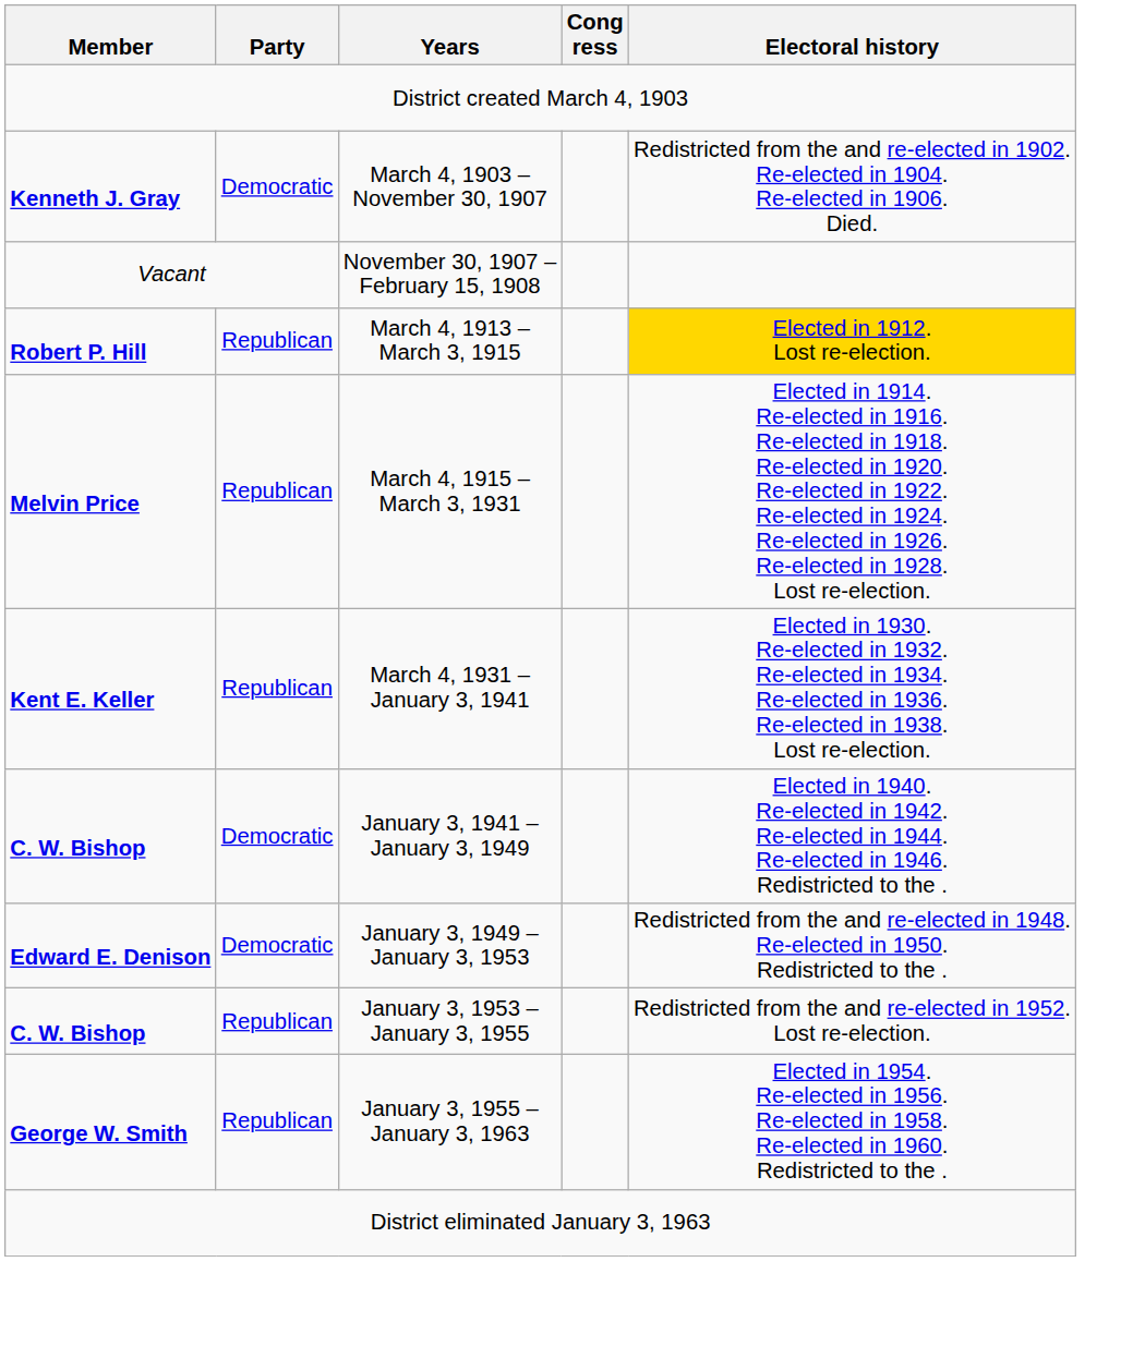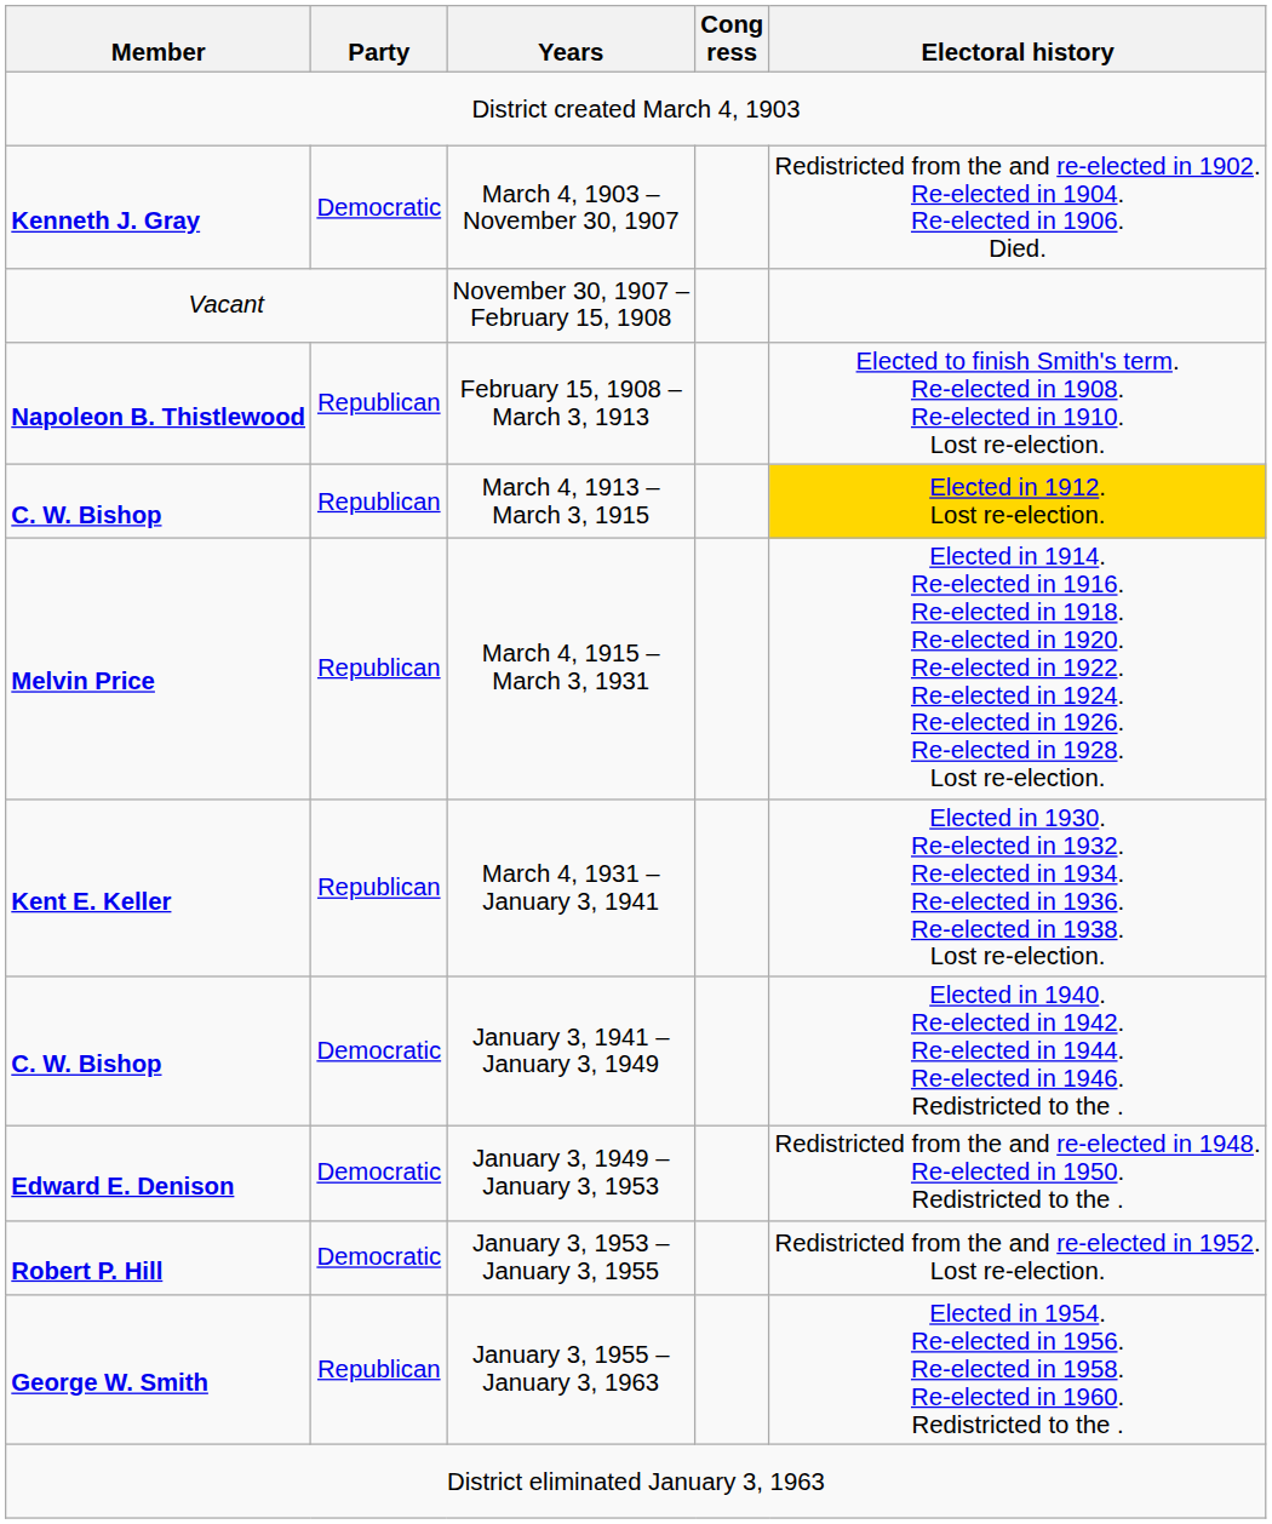+ row: Napoleon B. Thistlewood | Republican | February 15, 1908 – March 3, 1913 | Elected to finish Smith's term. Re-elected in 1908. Re-elected in 1910. Lost re-election.
March 4, 1913 – March 3, 1915 | Member: Robert P. Hill -> C. W. Bishop
January 3, 1953 – January 3, 1955 | Member: C. W. Bishop -> Robert P. Hill
January 3, 1953 – January 3, 1955 | Party: Republican -> Democratic
